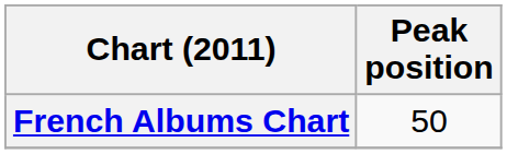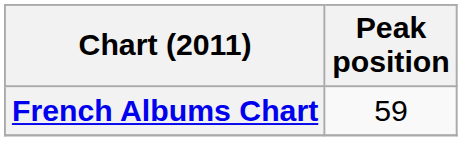French Albums Chart | Peak position: 50 -> 59
